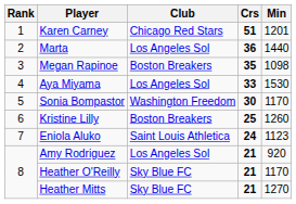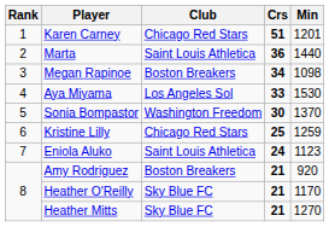Marta | Club: Los Angeles Sol -> Saint Louis Athletica
Megan Rapinoe | Crs: 35 -> 34
Sonia Bompastor | Min: 1170 -> 1370
Kristine Lilly | Club: Boston Breakers -> Chicago Red Stars
Kristine Lilly | Min: 1260 -> 1259
Amy Rodriguez | Club: Los Angeles Sol -> Boston Breakers
